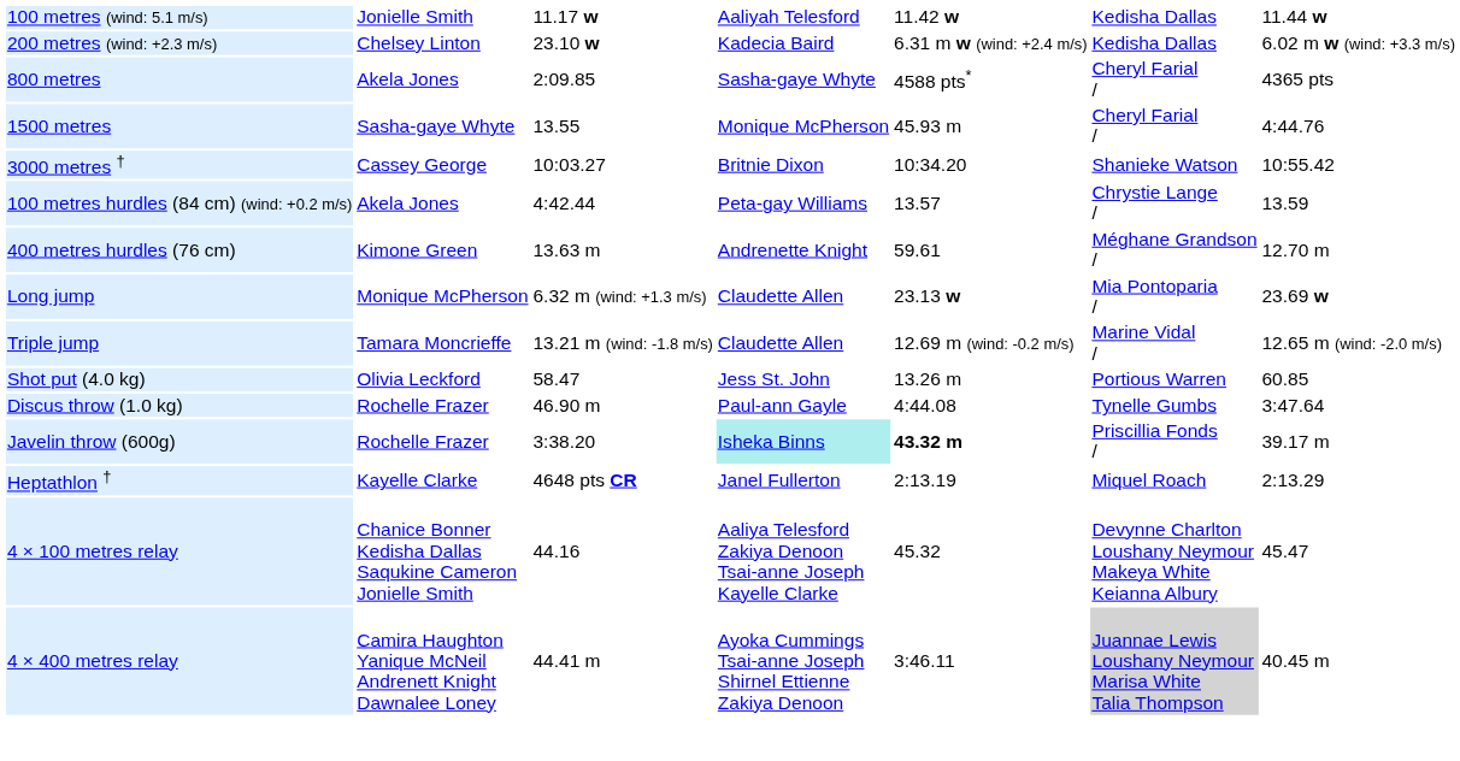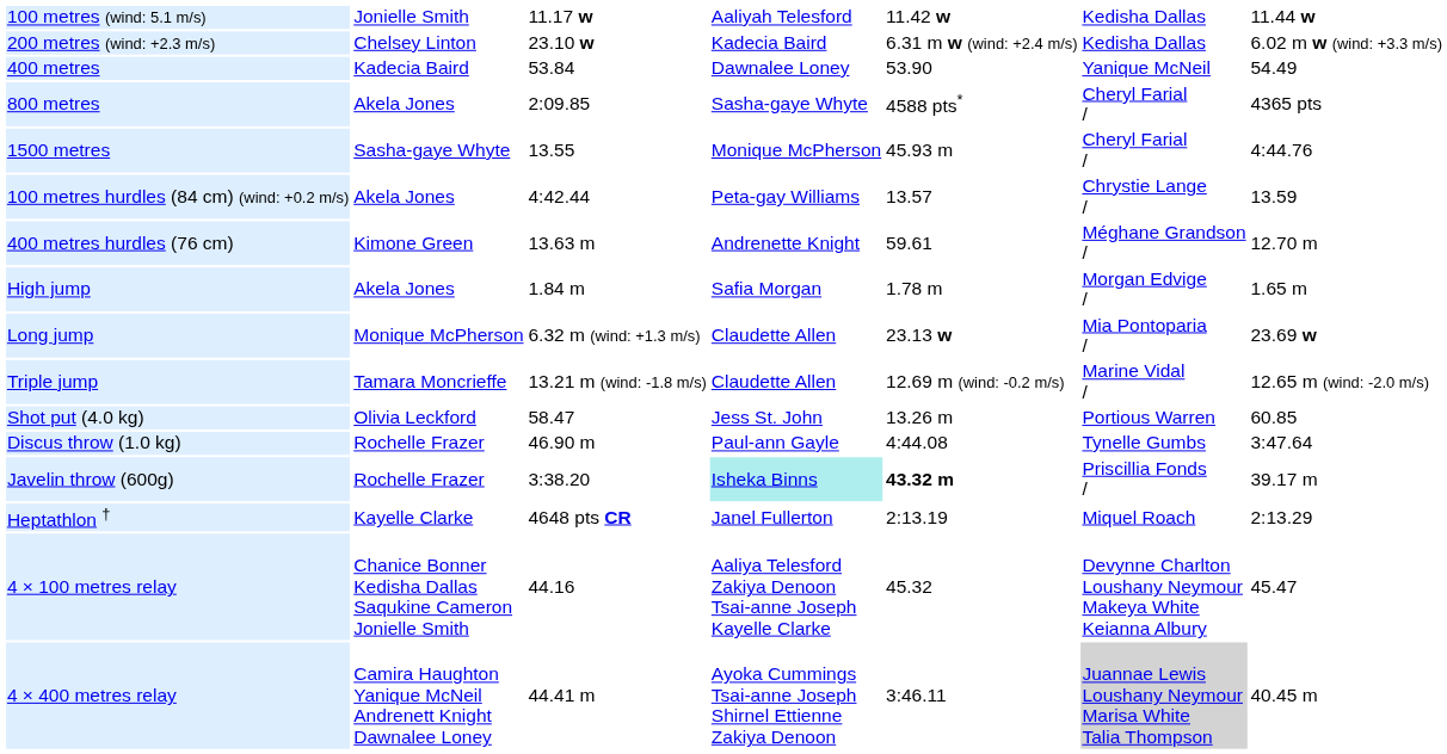+ row: 400 metres | Kadecia Baird | 53.84 | Dawnalee Loney | 53.90 | Yanique McNeil | 54.49
- row: 3000 metres † | Cassey George | 10:03.27 | Britnie Dixon | 10:34.20 | Shanieke Watson | 10:55.42
+ row: High jump | Akela Jones | 1.84 m | Safia Morgan | 1.78 m | Morgan Edvige / | 1.65 m
